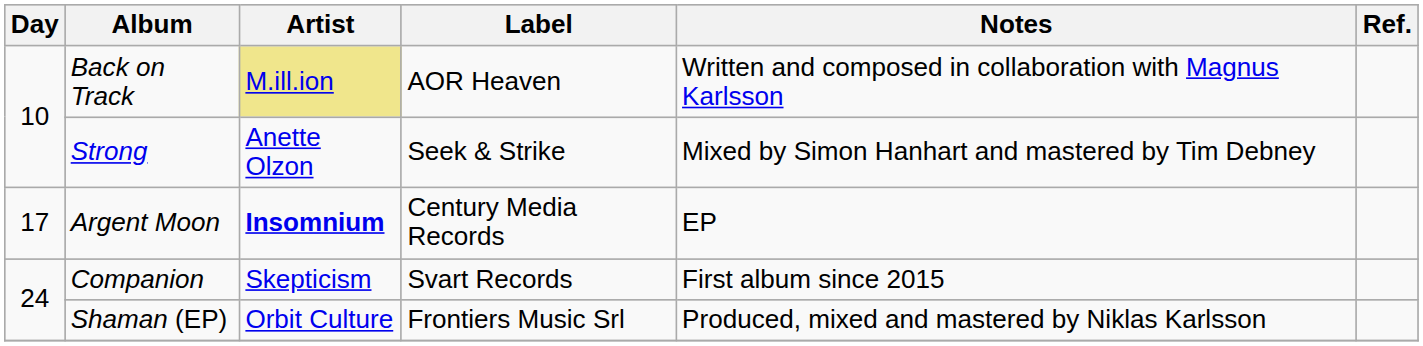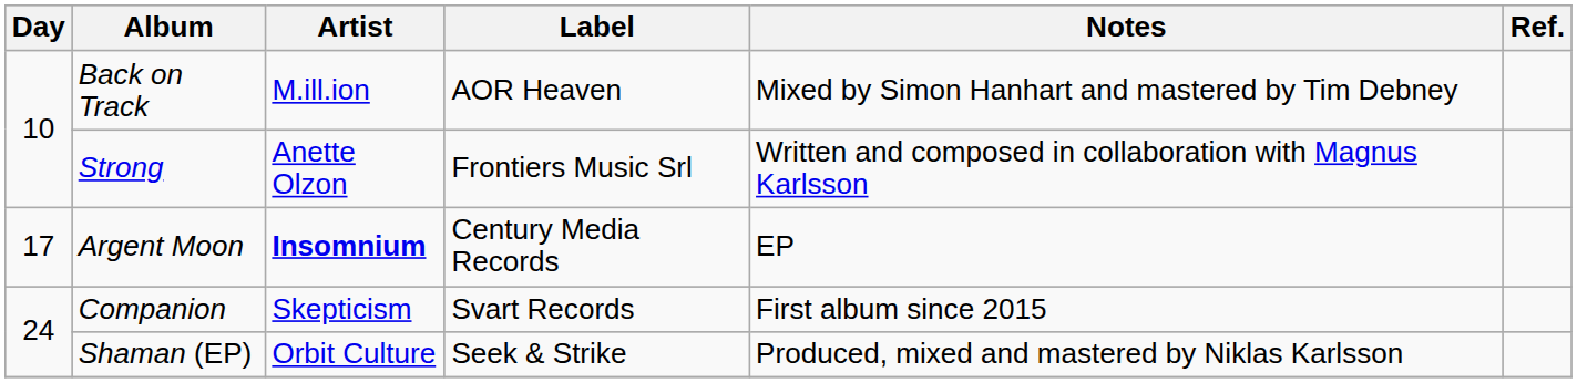Back on Track | Artist: khaki background -> no background
Back on Track | Notes: Written and composed in collaboration with Magnus Karlsson -> Mixed by Simon Hanhart and mastered by Tim Debney
Strong | Label: Seek & Strike -> Frontiers Music Srl
Strong | Notes: Mixed by Simon Hanhart and mastered by Tim Debney -> Written and composed in collaboration with Magnus Karlsson
Shaman (EP) | Label: Frontiers Music Srl -> Seek & Strike
